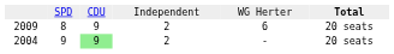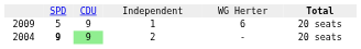2009 | column 2: 8 -> 5
2009 | column 4: 2 -> 1
2004 | column 2: normal -> bold
